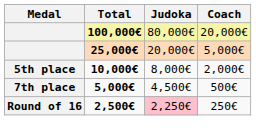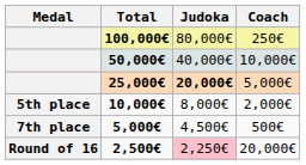100,000€ | Coach: 20,000€ -> 250€
+ row: 50,000€ | 40,000€ | 10,000€
25,000€ | Judoka: normal -> bold
2,500€ | Coach: 250€ -> 20,000€
